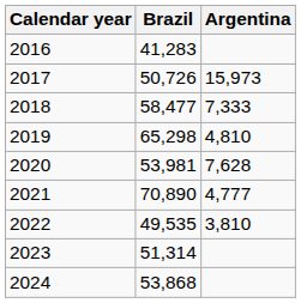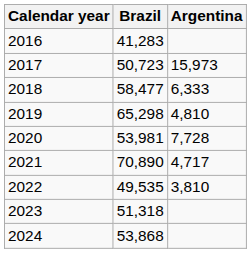2017 | Brazil: 50,726 -> 50,723
2018 | Argentina: 7,333 -> 6,333
2020 | Argentina: 7,628 -> 7,728
2021 | Argentina: 4,777 -> 4,717
2023 | Brazil: 51,314 -> 51,318
